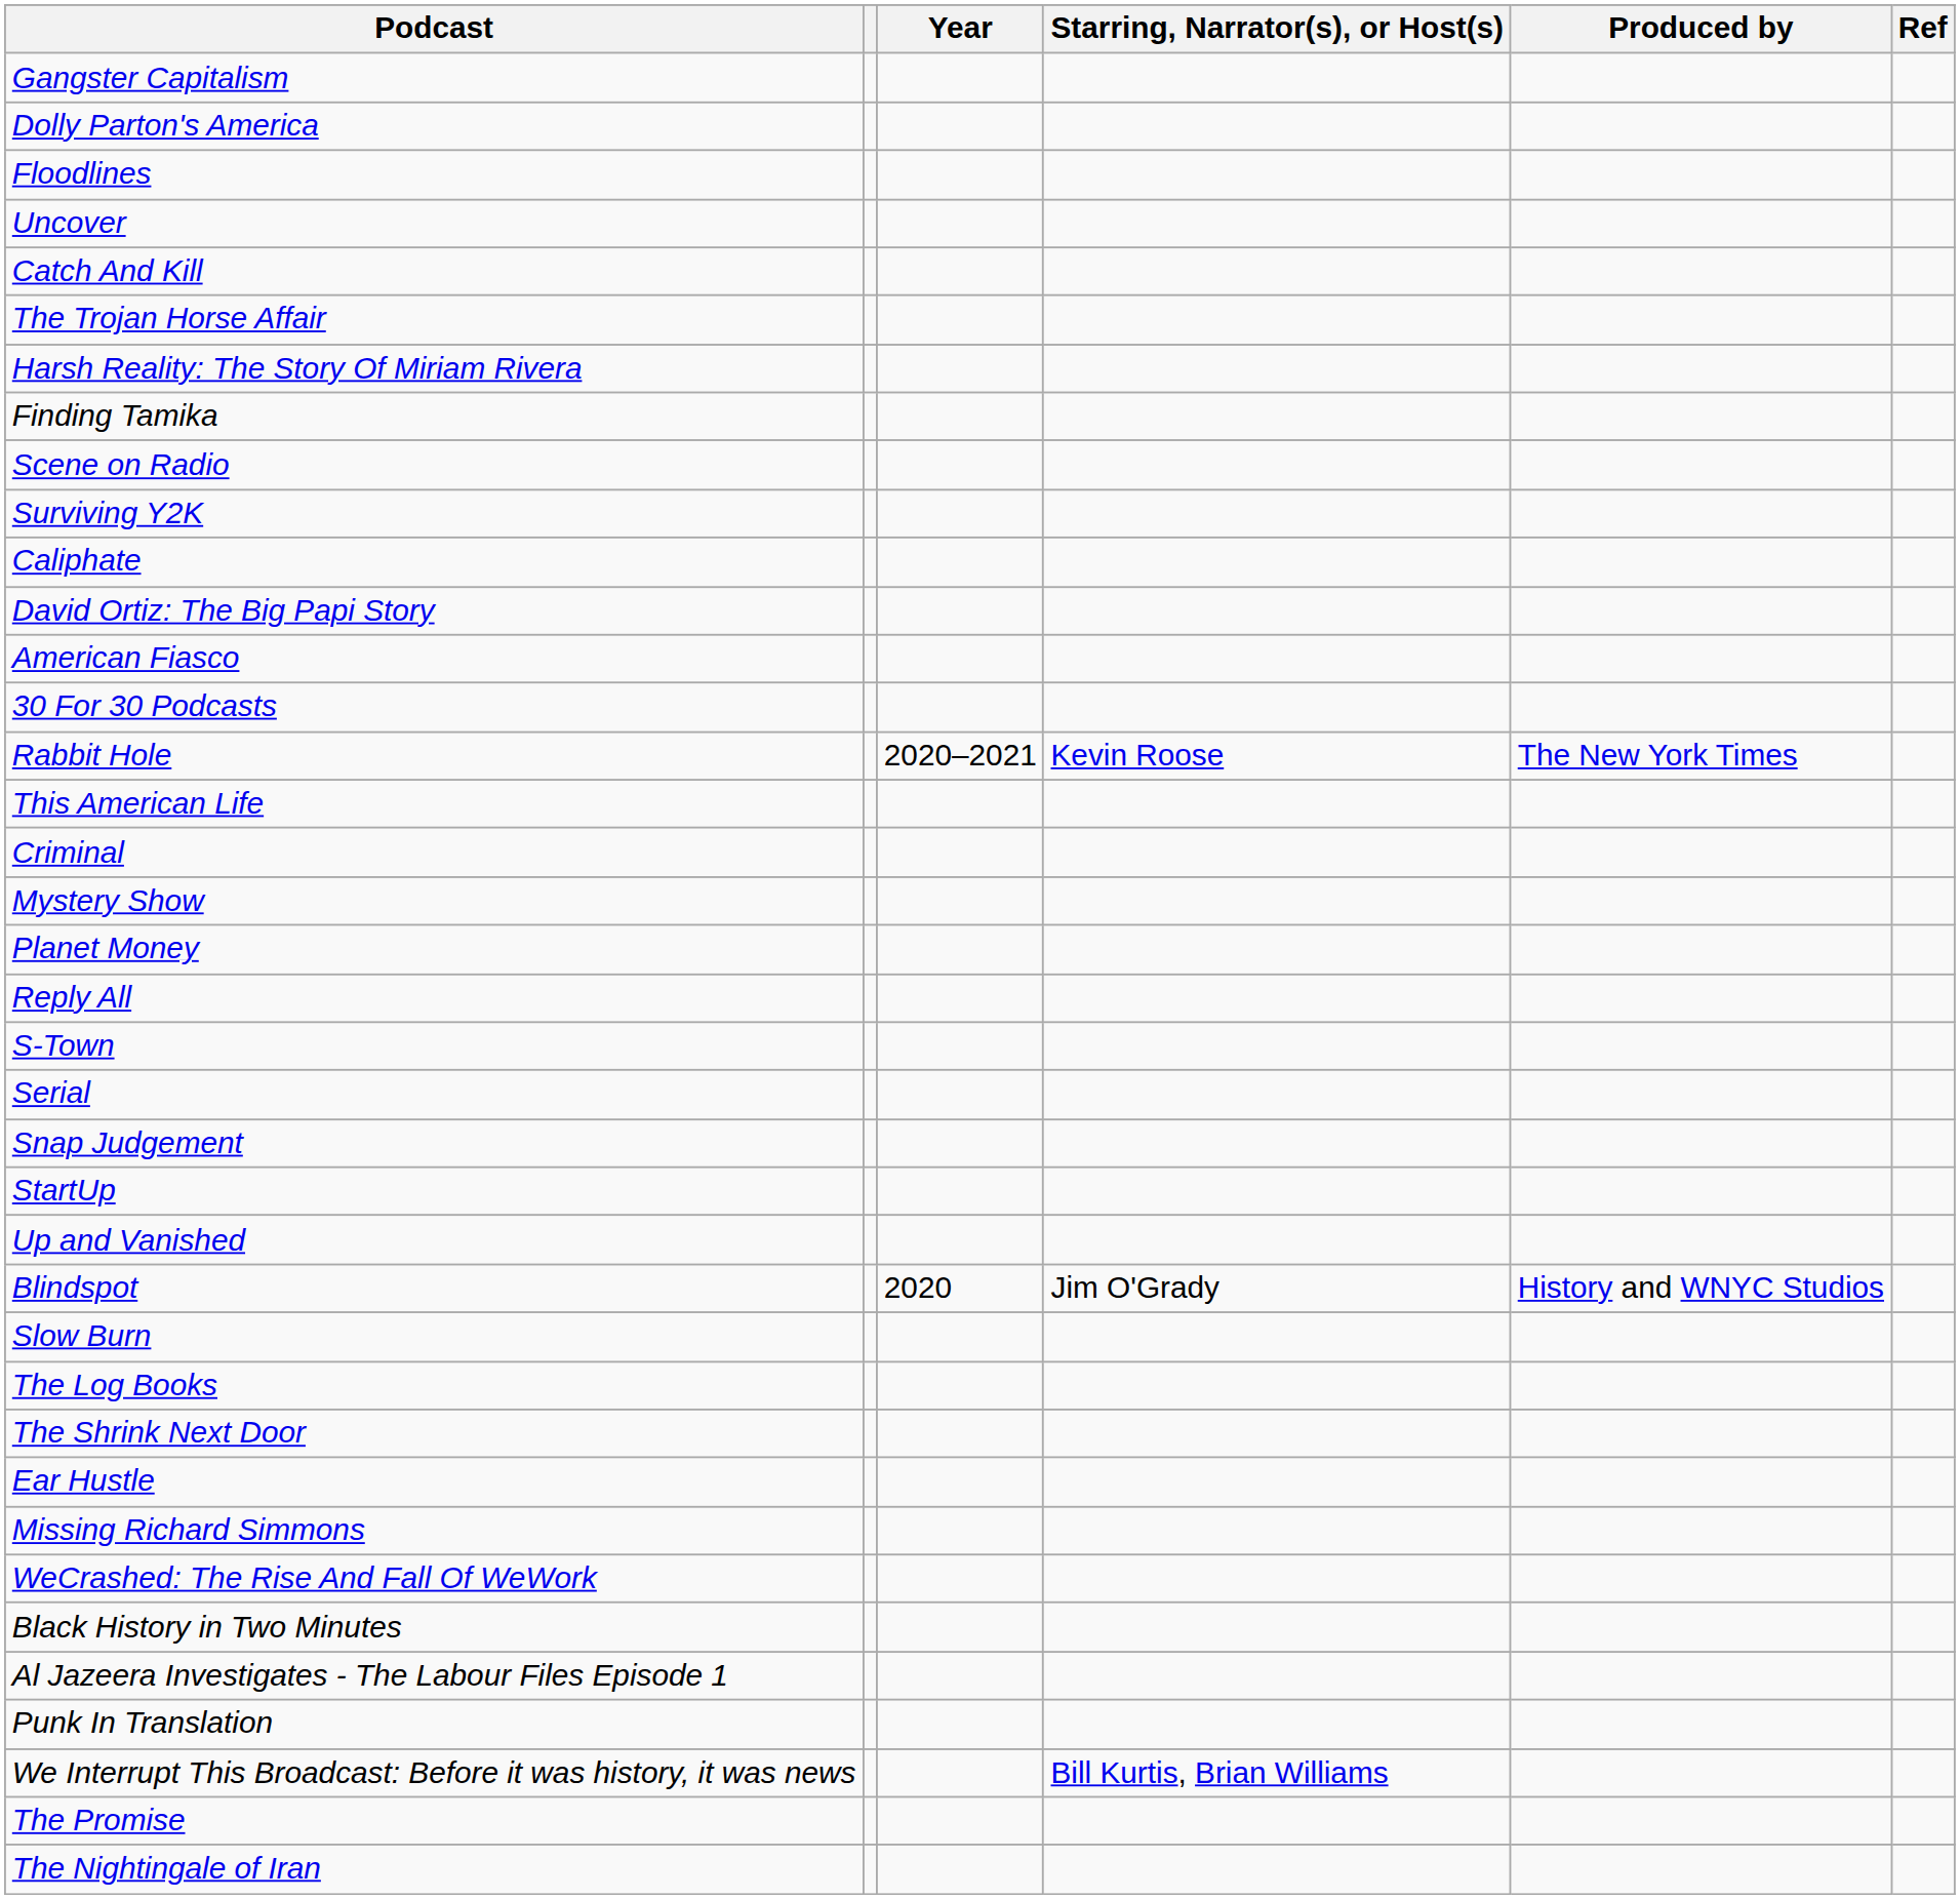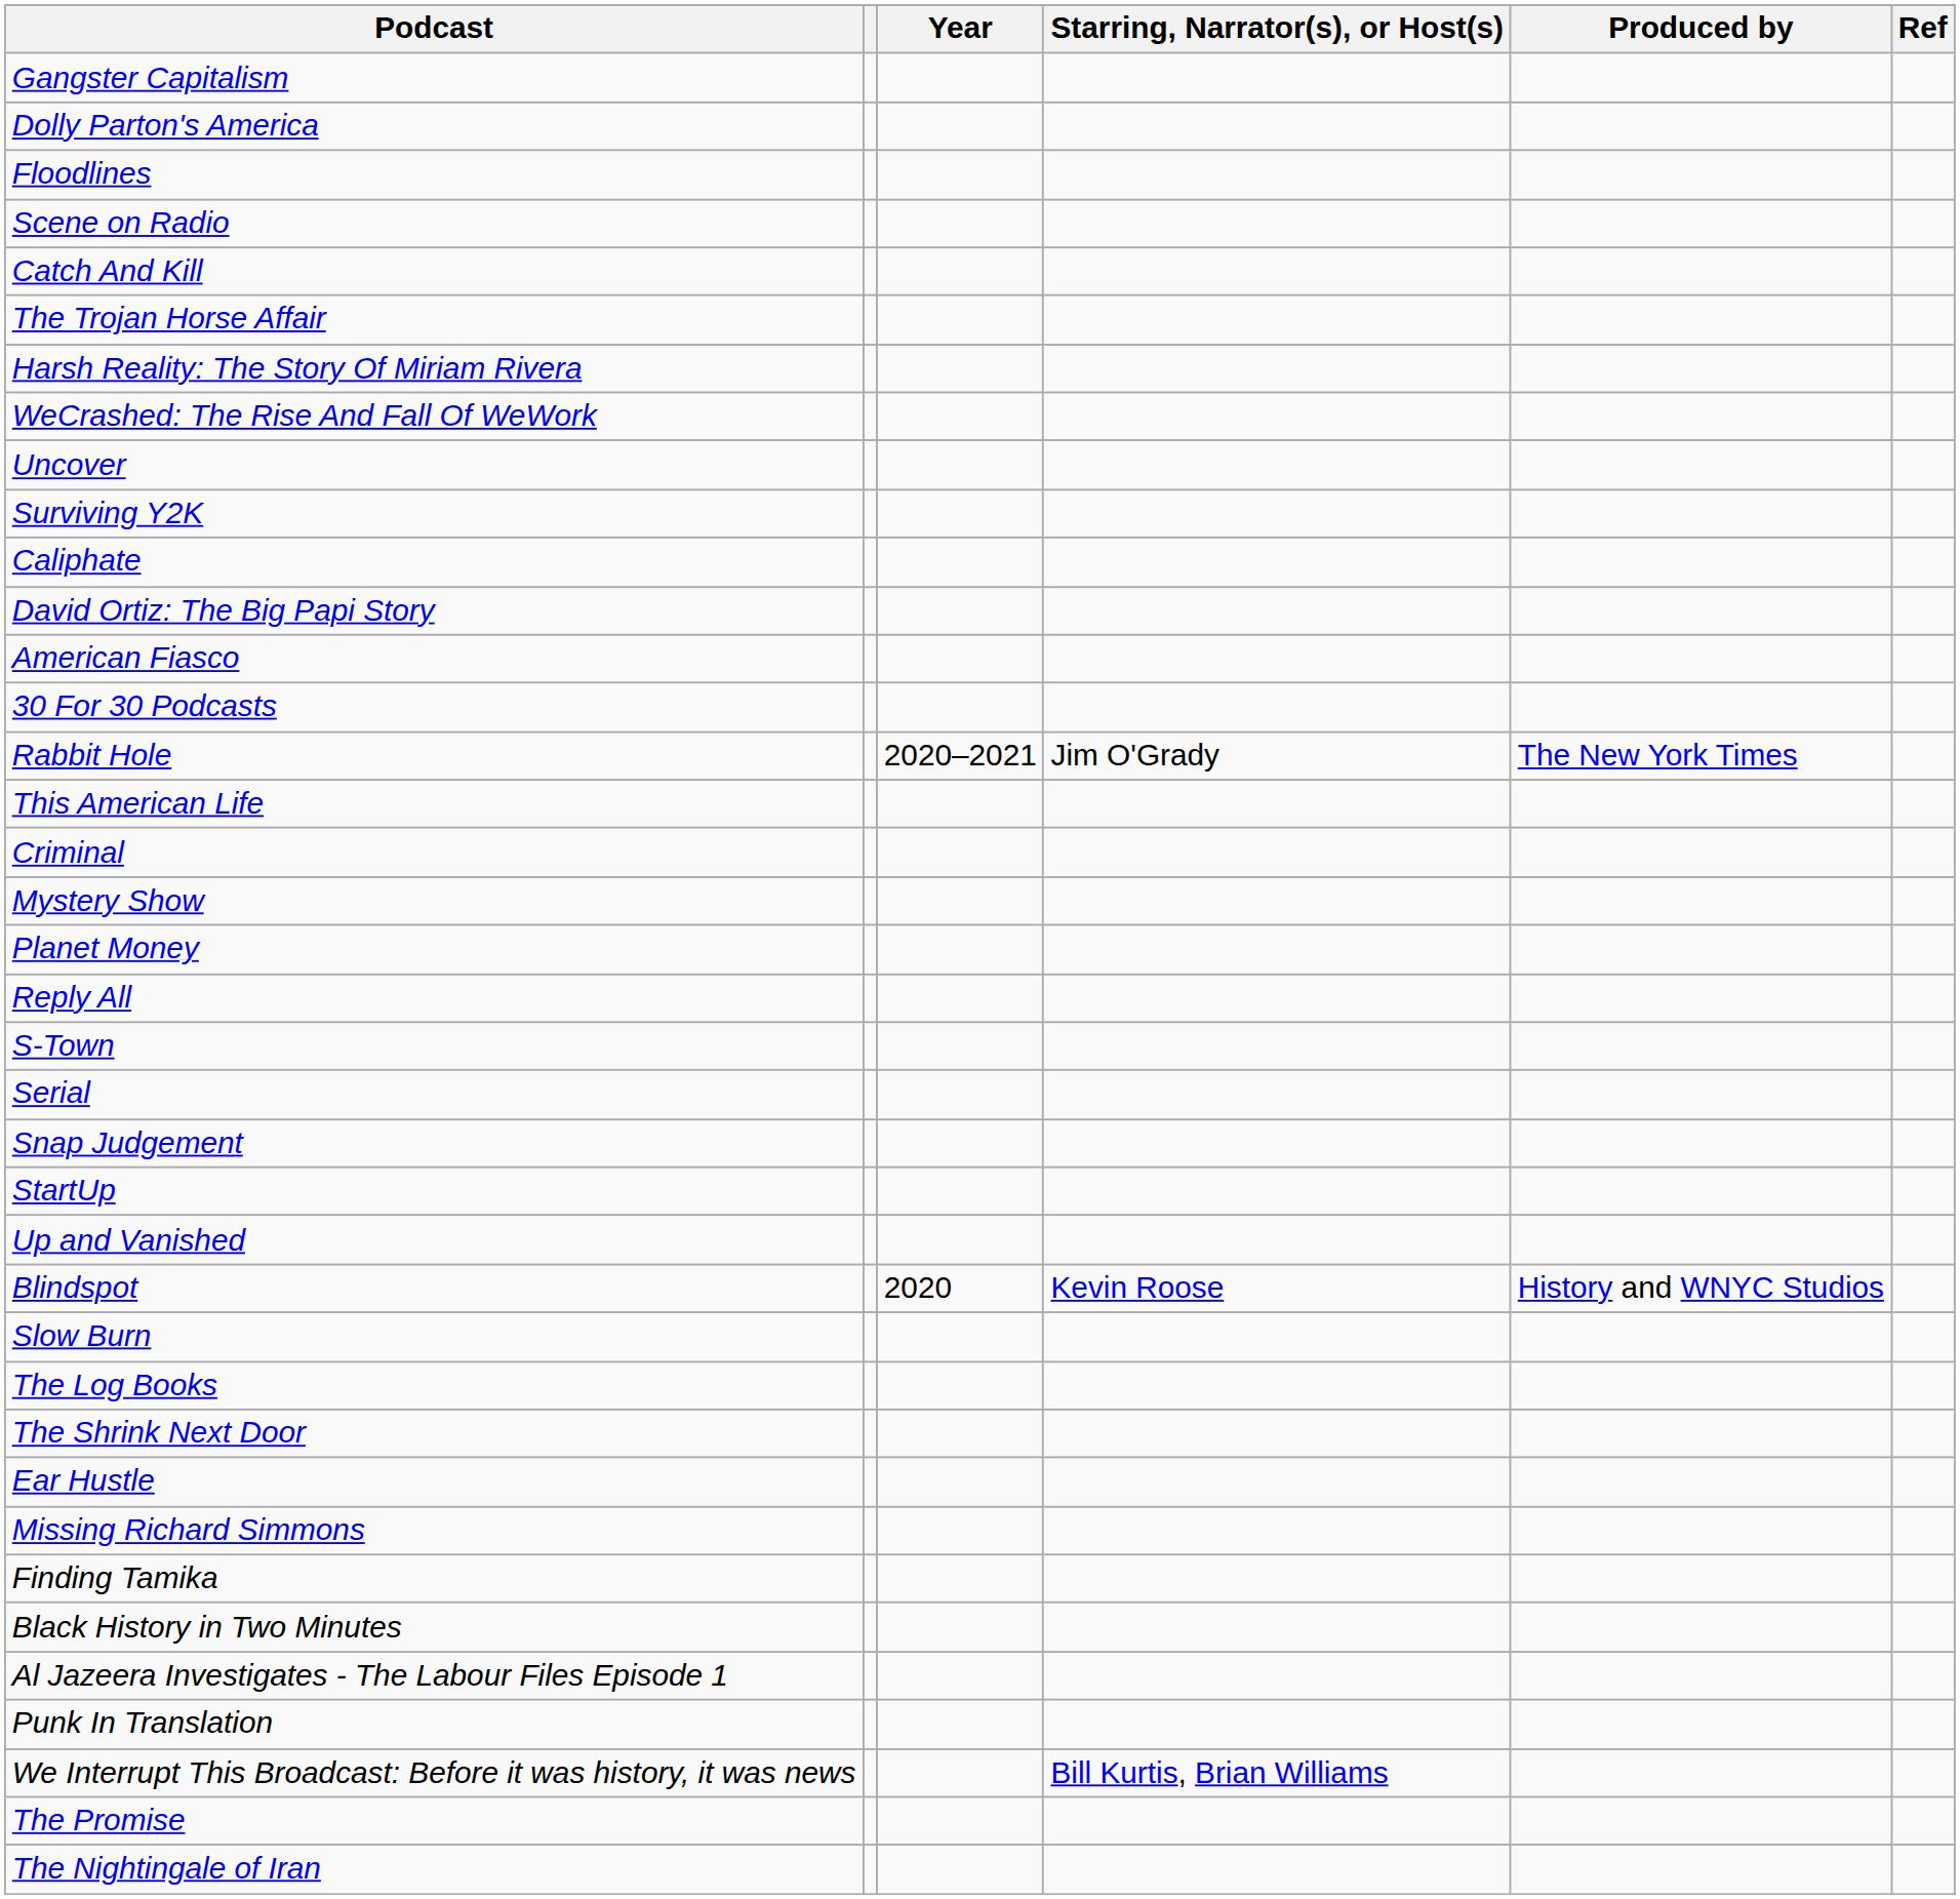rows swapped: Uncover <-> Scene on Radio
rows swapped: WeCrashed: The Rise And Fall Of WeWork <-> Finding Tamika
Rabbit Hole | Starring, Narrator(s), or Host(s): Kevin Roose -> Jim O'Grady
Blindspot | Starring, Narrator(s), or Host(s): Jim O'Grady -> Kevin Roose
